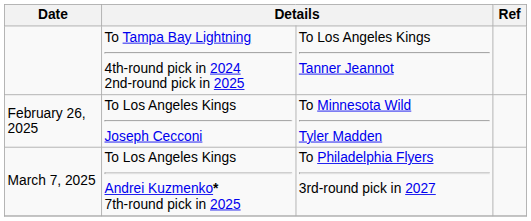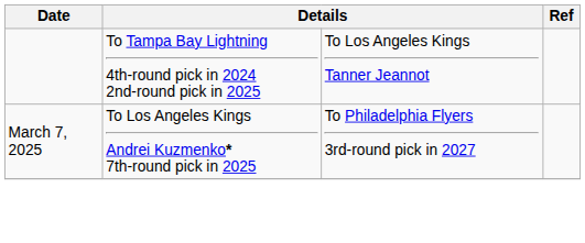- row: February 26, 2025 | To Los Angeles Kings Joseph Cecconi | To Minnesota Wild Tyler Madden
